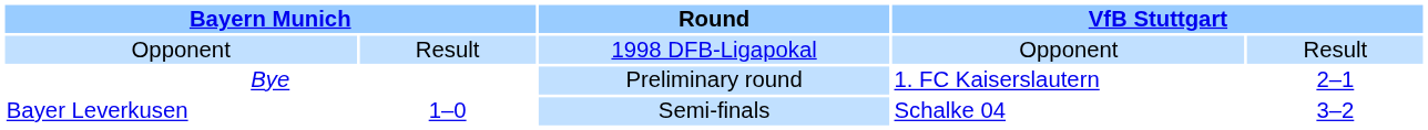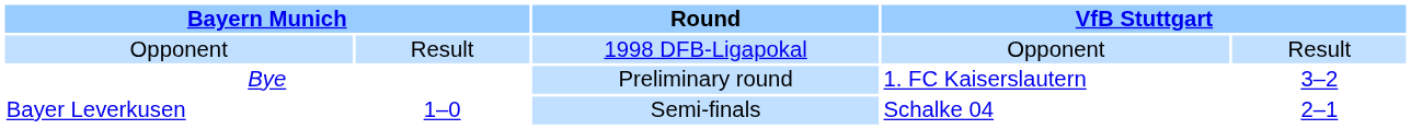Bye | column 5: 2–1 -> 3–2
Bayer Leverkusen | column 5: 3–2 -> 2–1
